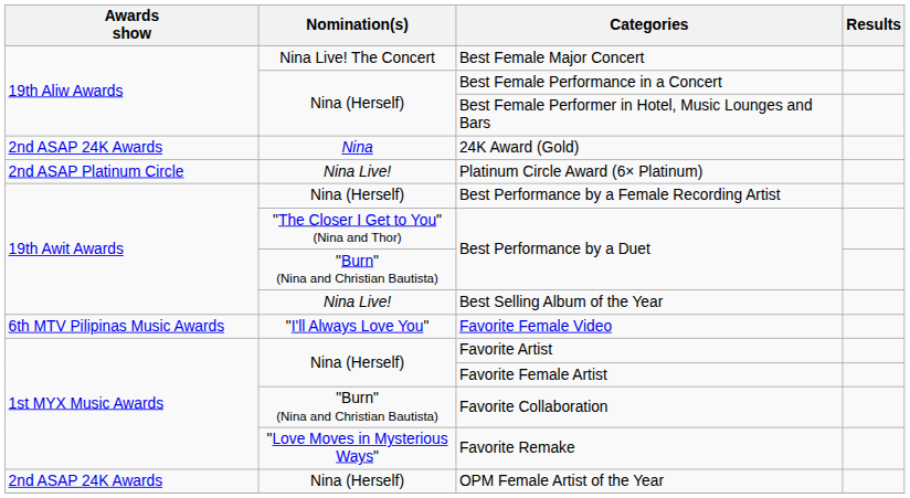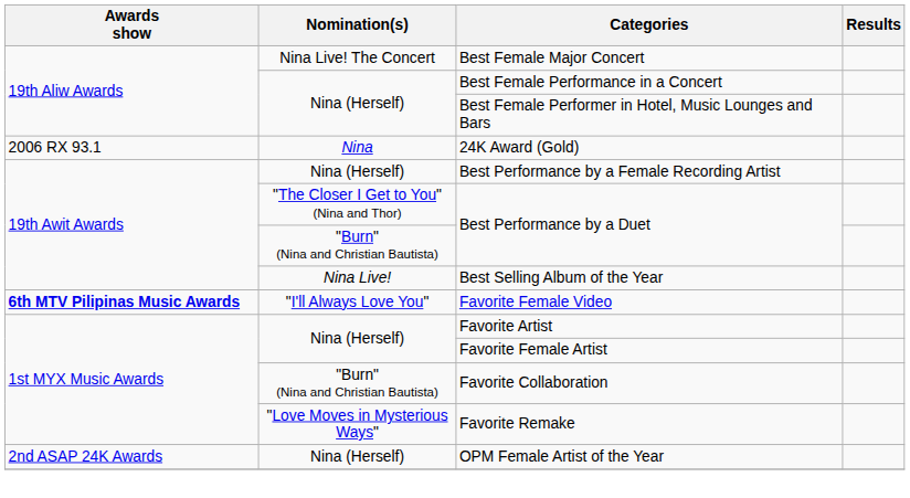24K Award (Gold) | Awards show: 2nd ASAP 24K Awards -> 2006 RX 93.1
- row: 2nd ASAP Platinum Circle | Nina Live! | Platinum Circle Award (6× Platinum)
Favorite Female Video | Awards show: normal -> bold
